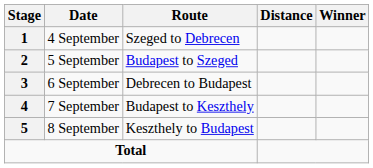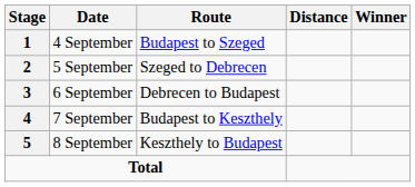4 September | Route: Szeged to Debrecen -> Budapest to Szeged
5 September | Route: Budapest to Szeged -> Szeged to Debrecen
